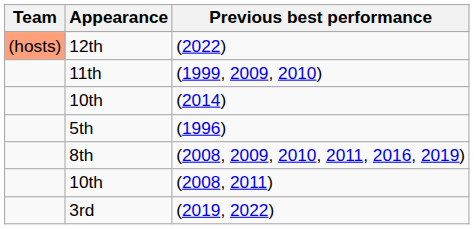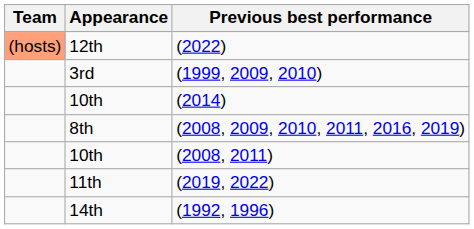(1999, 2009, 2010) | Appearance: 11th -> 3rd
- row: 5th | (1996)
(2019, 2022) | Appearance: 3rd -> 11th
+ row: 14th | (1992, 1996)
